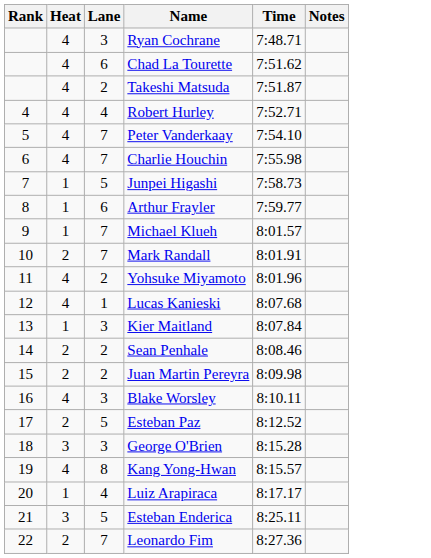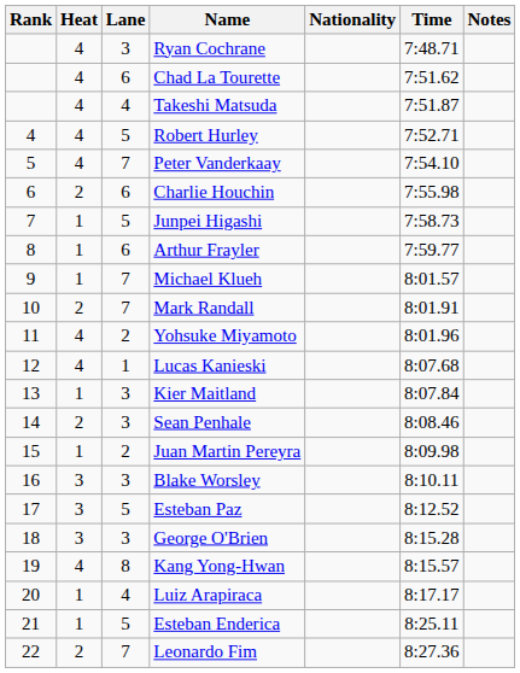+ column: Nationality
Takeshi Matsuda | Lane: 2 -> 4
Robert Hurley | Lane: 4 -> 5
Charlie Houchin | Heat: 4 -> 2
Charlie Houchin | Lane: 7 -> 6
Sean Penhale | Lane: 2 -> 3
Juan Martin Pereyra | Heat: 2 -> 1
Blake Worsley | Heat: 4 -> 3
Esteban Paz | Heat: 2 -> 3
Esteban Enderica | Heat: 3 -> 1
